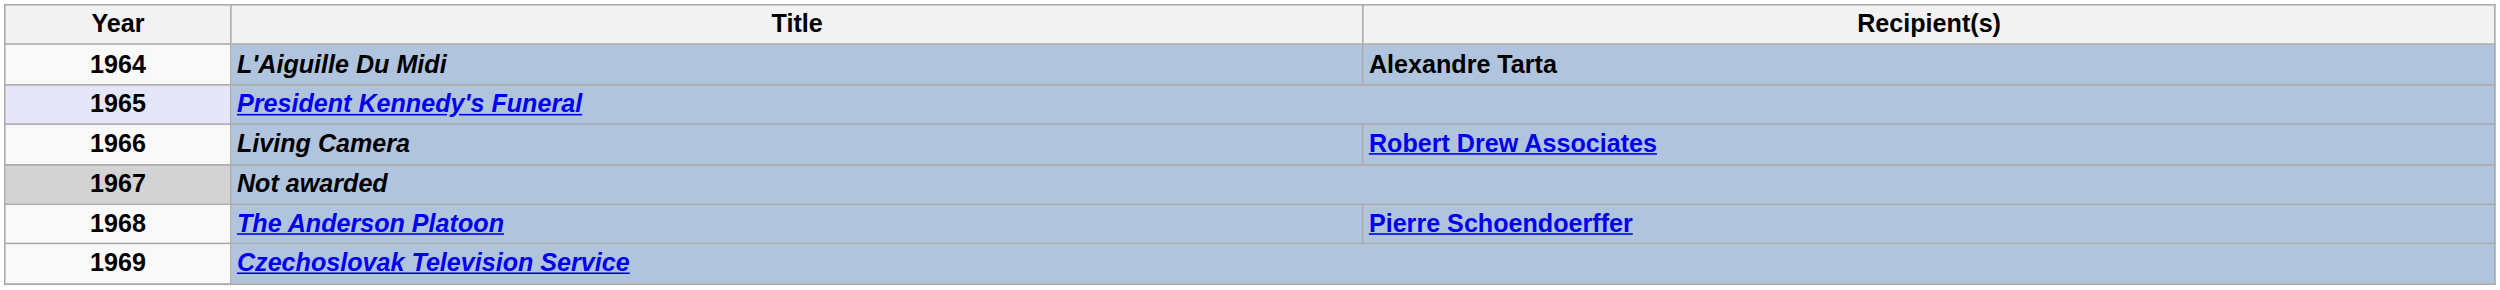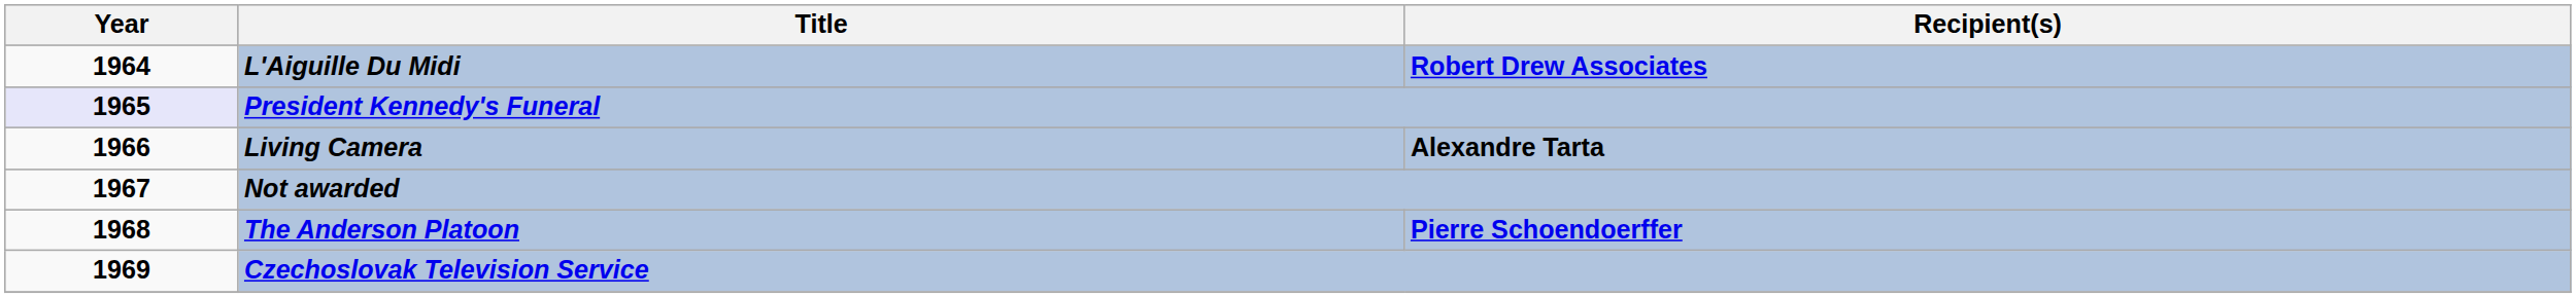L'Aiguille Du Midi | Recipient(s): Alexandre Tarta -> Robert Drew Associates
Living Camera | Recipient(s): Robert Drew Associates -> Alexandre Tarta
Not awarded | Year: lightgrey background -> no background
